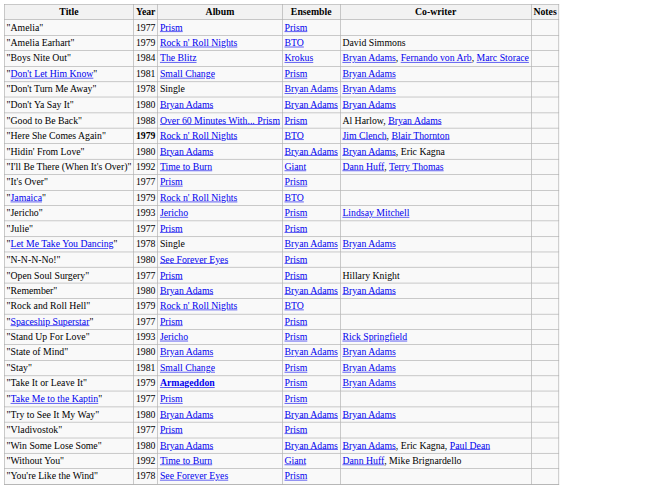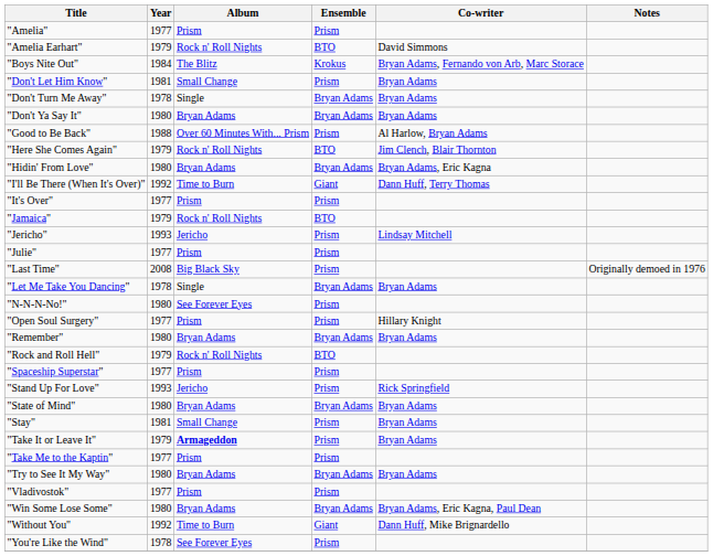"Here She Comes Again" | Year: bold -> normal
+ row: "Last Time" | 2008 | Big Black Sky | Prism | Originally demoed in 1976
